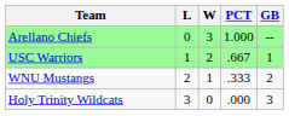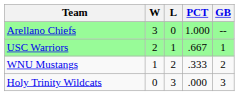columns swapped: W <-> L
